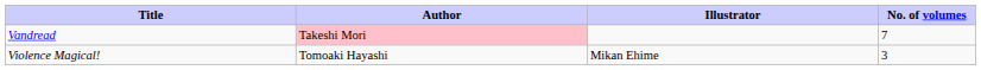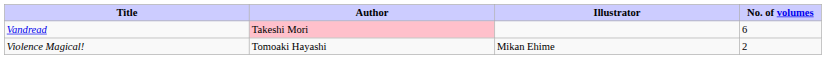Vandread | No. of volumes: 7 -> 6
Violence Magical! | No. of volumes: 3 -> 2
